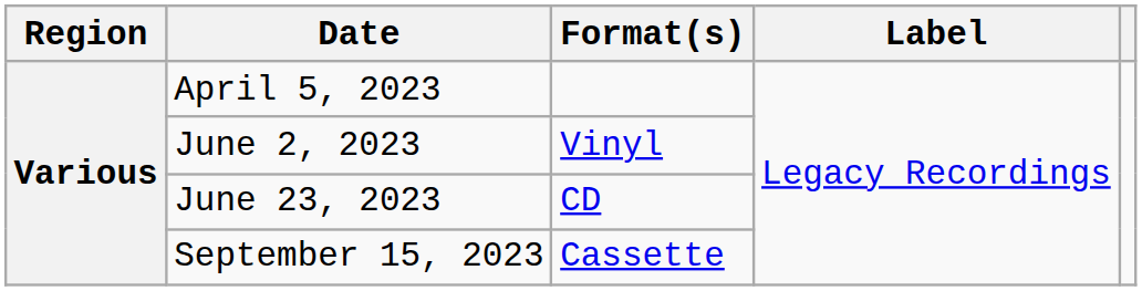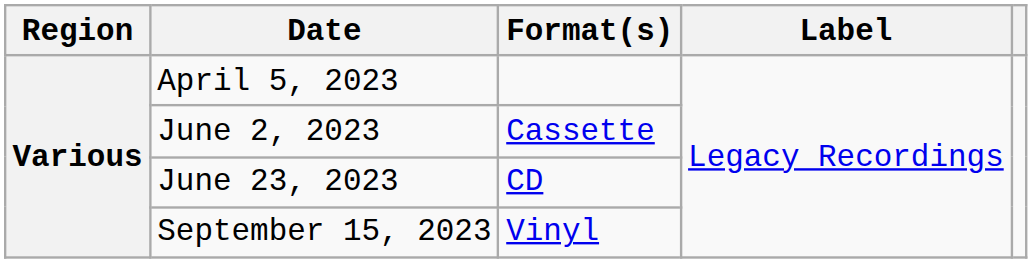June 2, 2023 | Format(s): Vinyl -> Cassette
September 15, 2023 | Format(s): Cassette -> Vinyl
